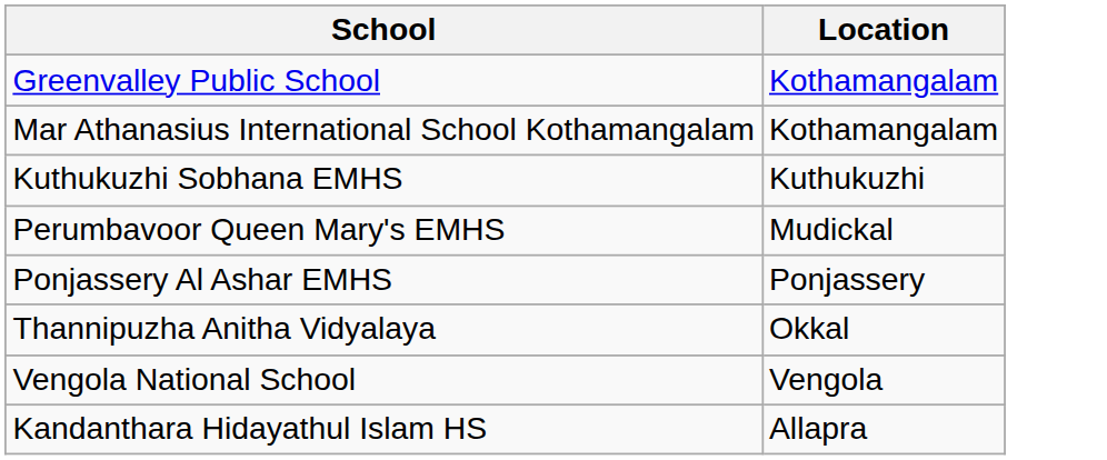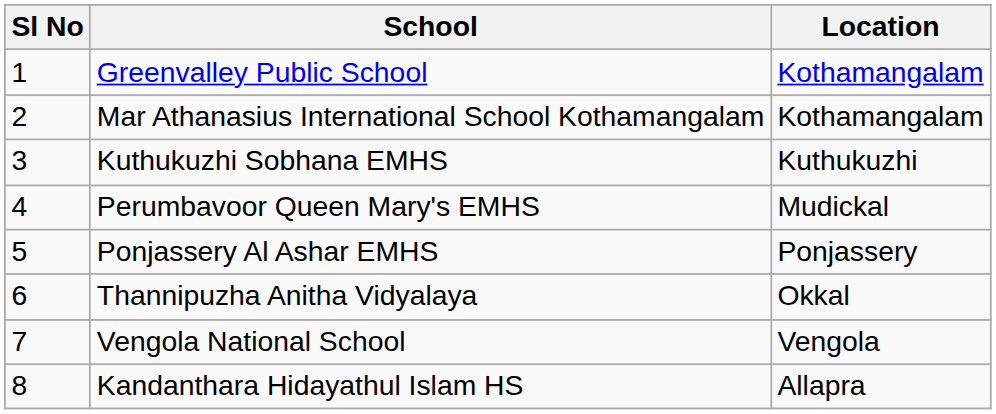+ column: Sl No | 1 | 2 | 3 | 4 | 5 | 6 | 7 | 8
